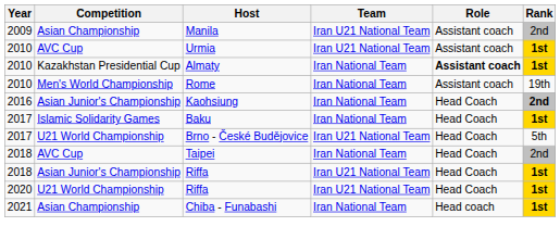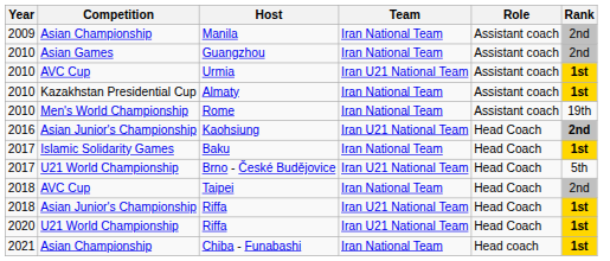Manila | Team: Iran U21 National Team -> Iran National Team
+ row: 2010 | Asian Games | Guangzhou | Iran National Team | Assistant coach | 2nd
Almaty | Role: bold -> normal
Kaohsiung | Team: Iran National Team -> Iran U21 National Team
